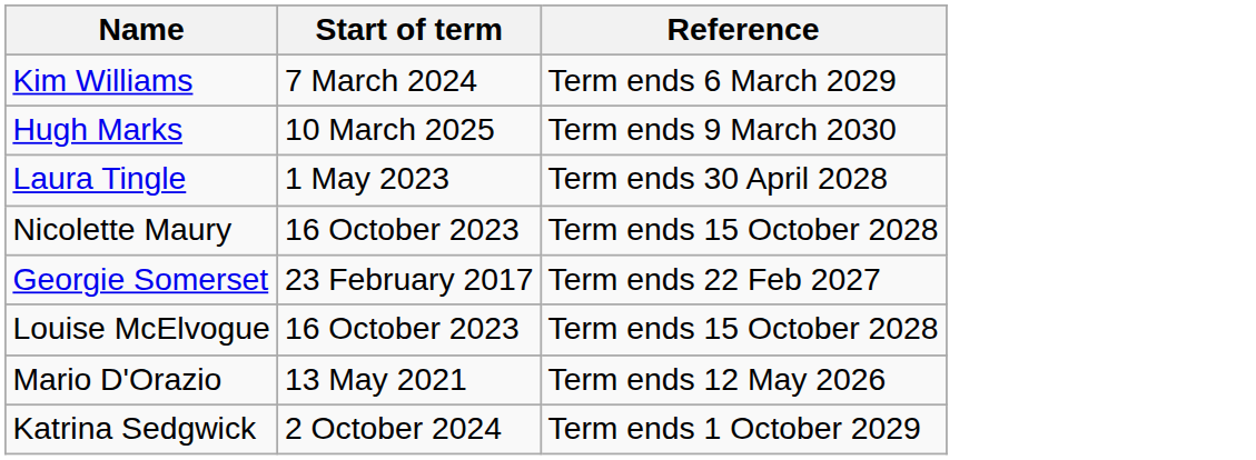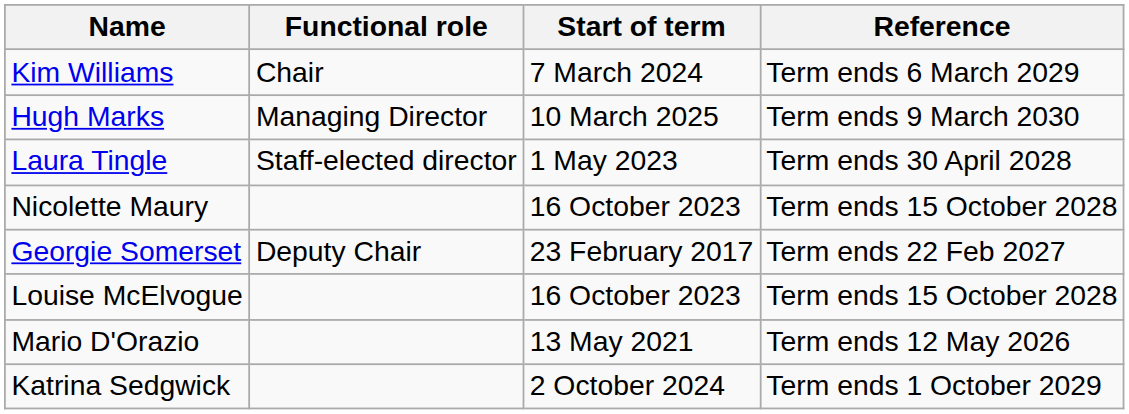+ column: Functional role | Chair | Managing Director | Staff-elected director | Deputy Chair
